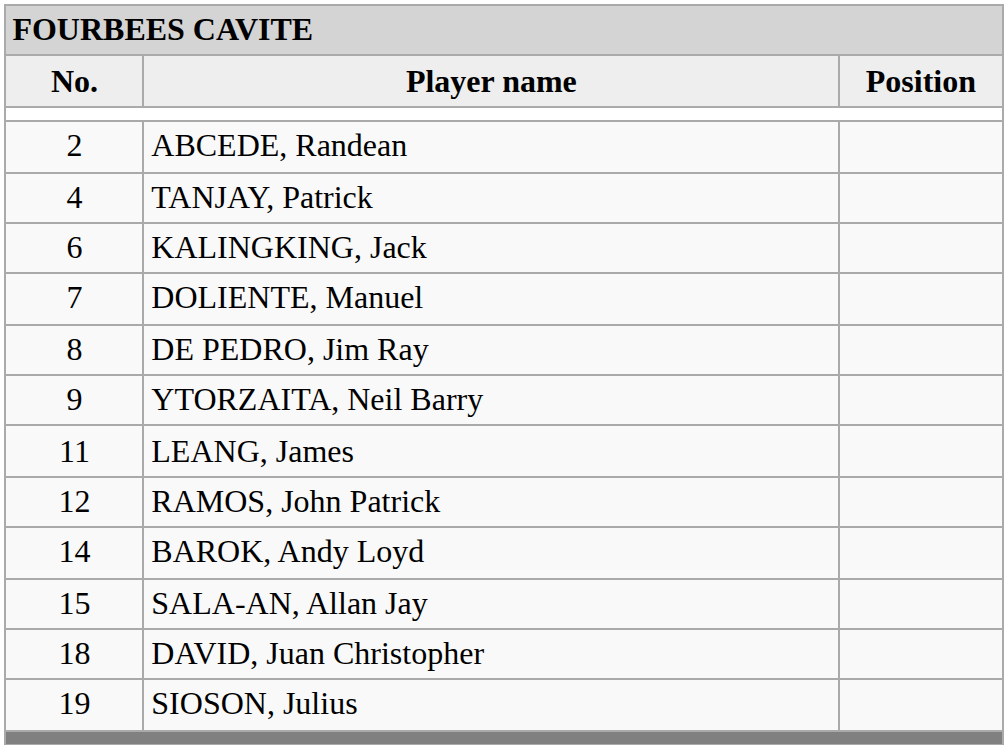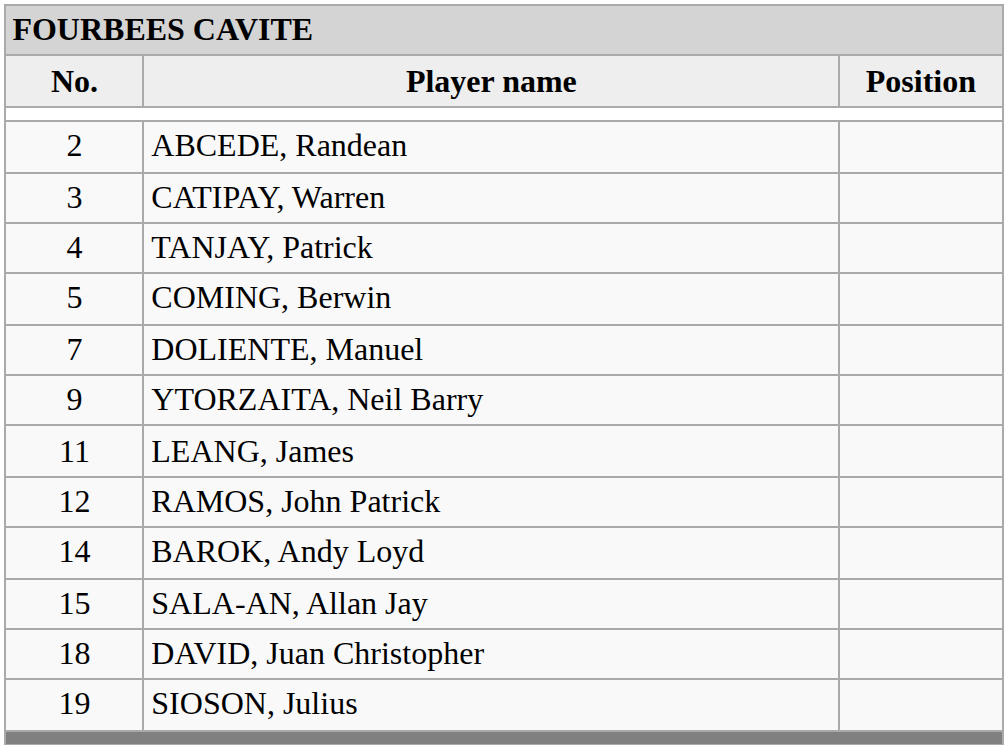+ row: 3 | CATIPAY, Warren
+ row: 5 | COMING, Berwin
- row: 6 | KALINGKING, Jack
- row: 8 | DE PEDRO, Jim Ray
